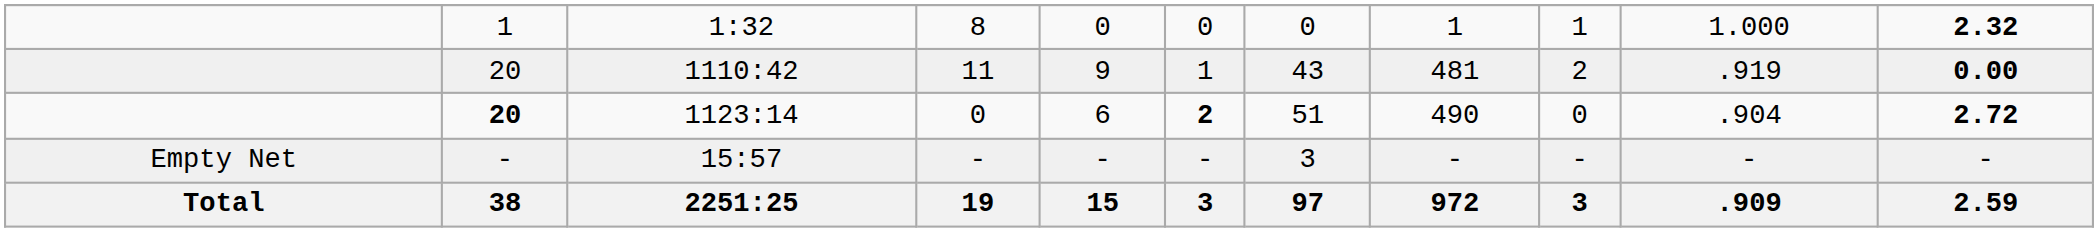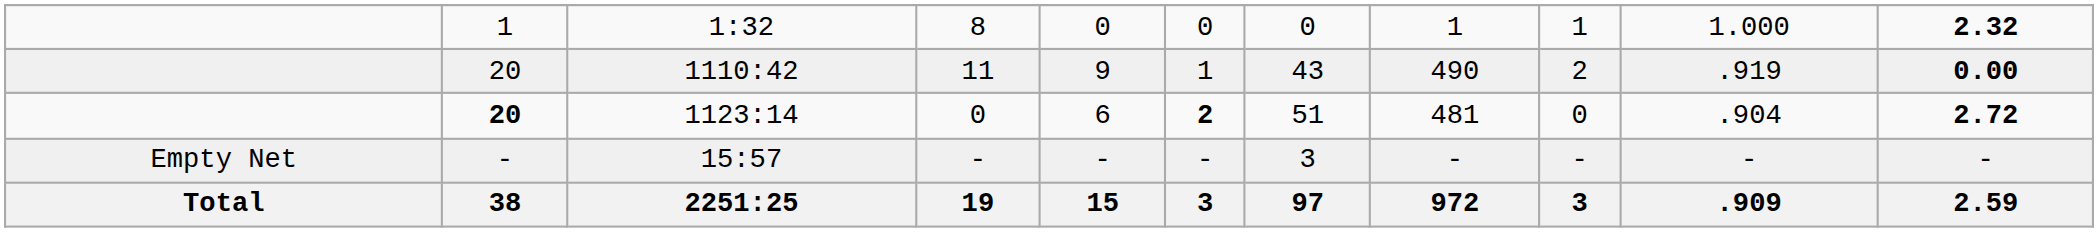1110:42 | column 8: 481 -> 490
1123:14 | column 8: 490 -> 481
